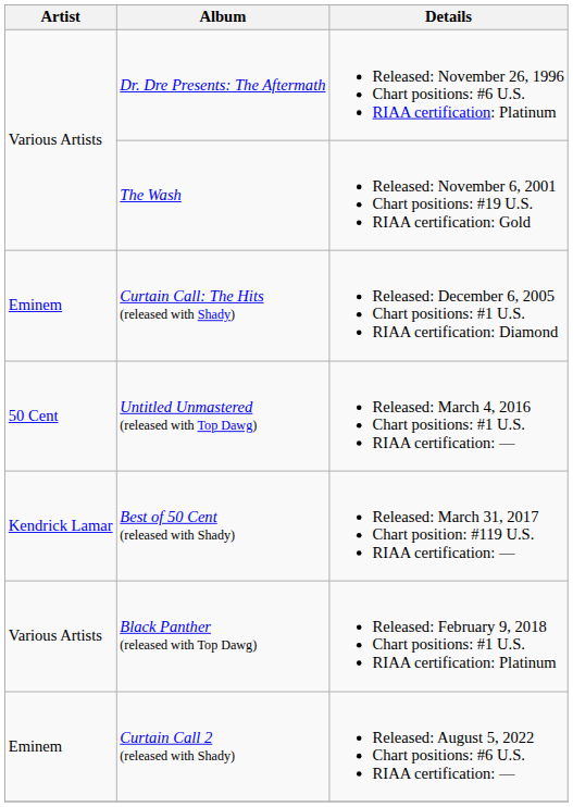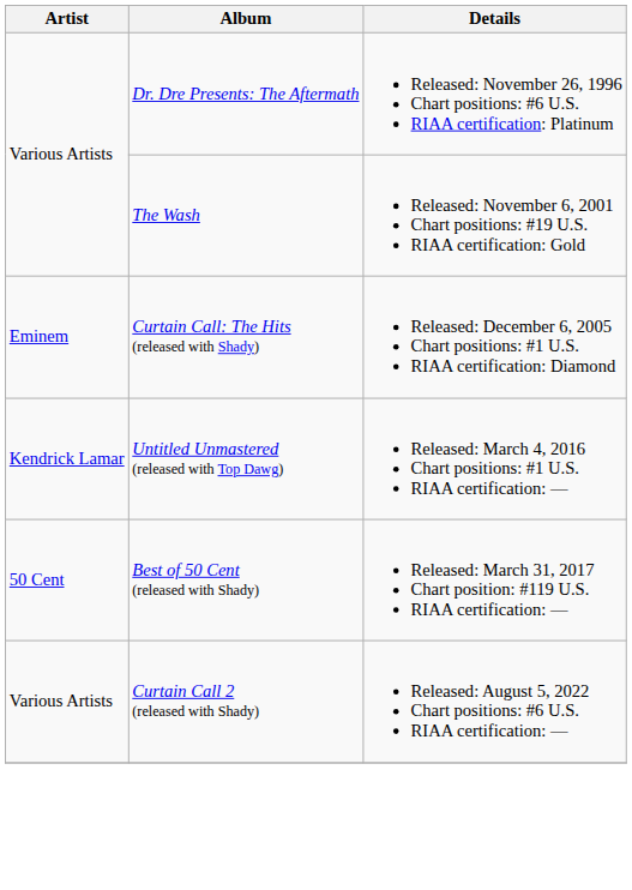Untitled Unmastered (released with Top Dawg) | Artist: 50 Cent -> Kendrick Lamar
Best of 50 Cent (released with Shady) | Artist: Kendrick Lamar -> 50 Cent
- row: Various Artists | Black Panther (released with Top Dawg) | Released: February 9, 2018 Chart positions: #1 U.S. RIAA certification: Platinum
Curtain Call 2 (released with Shady) | Artist: Eminem -> Various Artists
